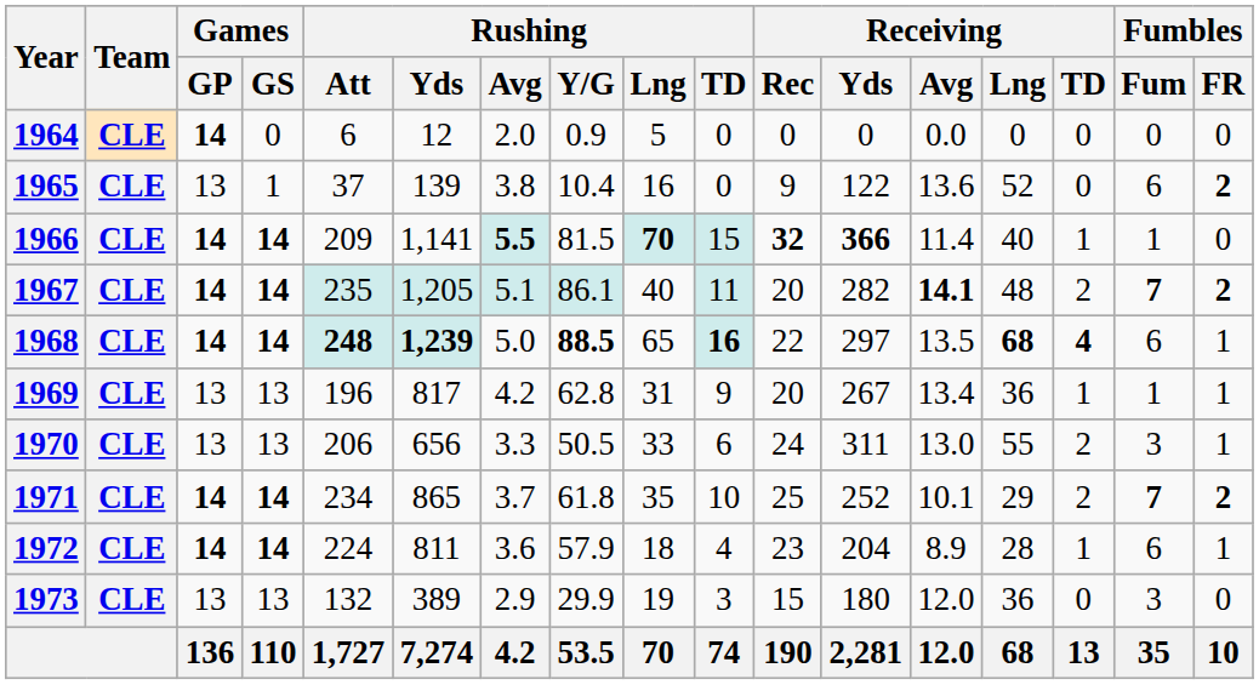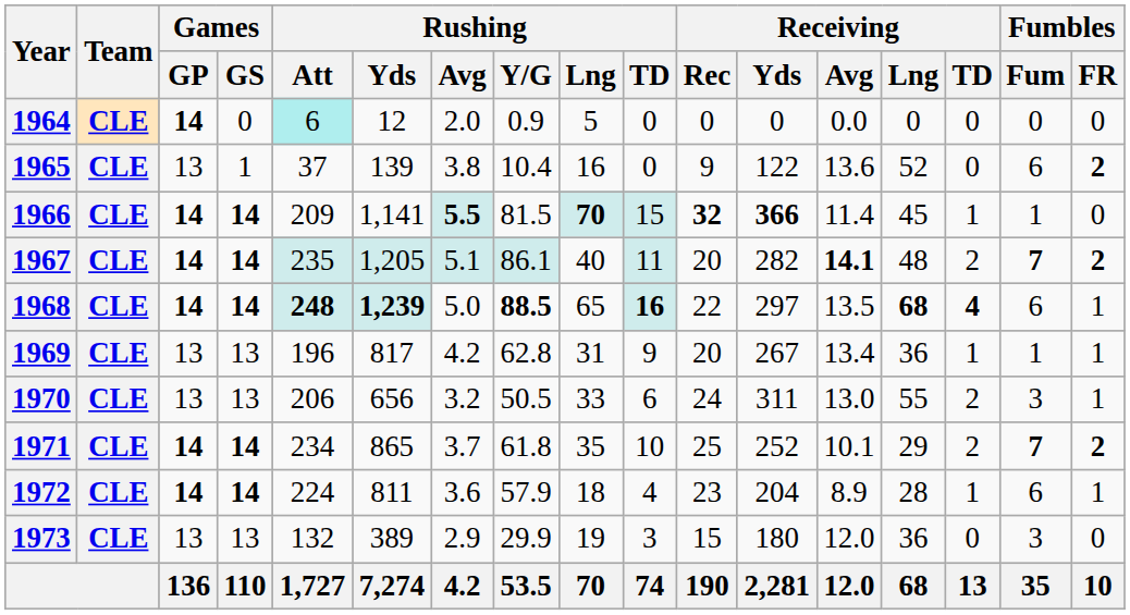1964 | Rushing / Att: no background -> paleturquoise background
1966 | Receiving / Lng: 40 -> 45
1970 | Rushing / Avg: 3.3 -> 3.2
